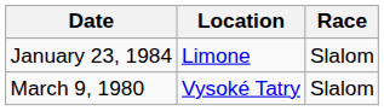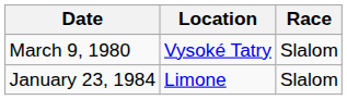rows swapped: March 9, 1980 <-> January 23, 1984
